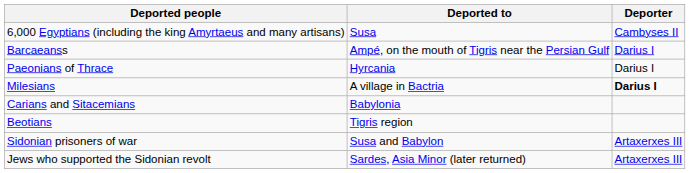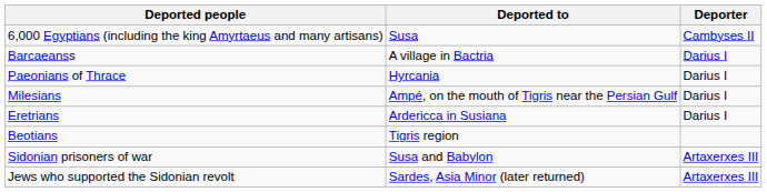Barcaeanss | Deported to: Ampé, on the mouth of Tigris near the Persian Gulf -> A village in Bactria
Milesians | Deported to: A village in Bactria -> Ampé, on the mouth of Tigris near the Persian Gulf
Milesians | Deporter: bold -> normal
- row: Carians and Sitacemians | Babylonia
+ row: Eretrians | Ardericca in Susiana | Darius I
